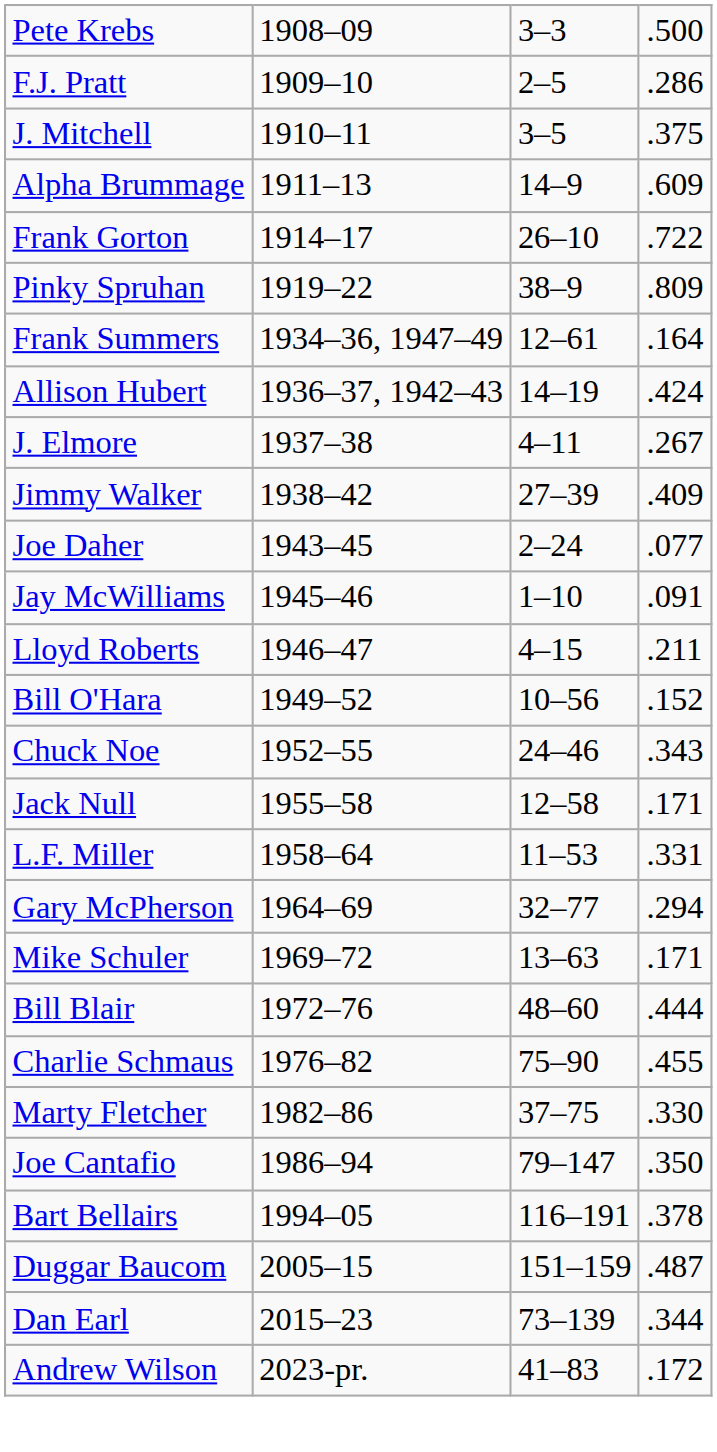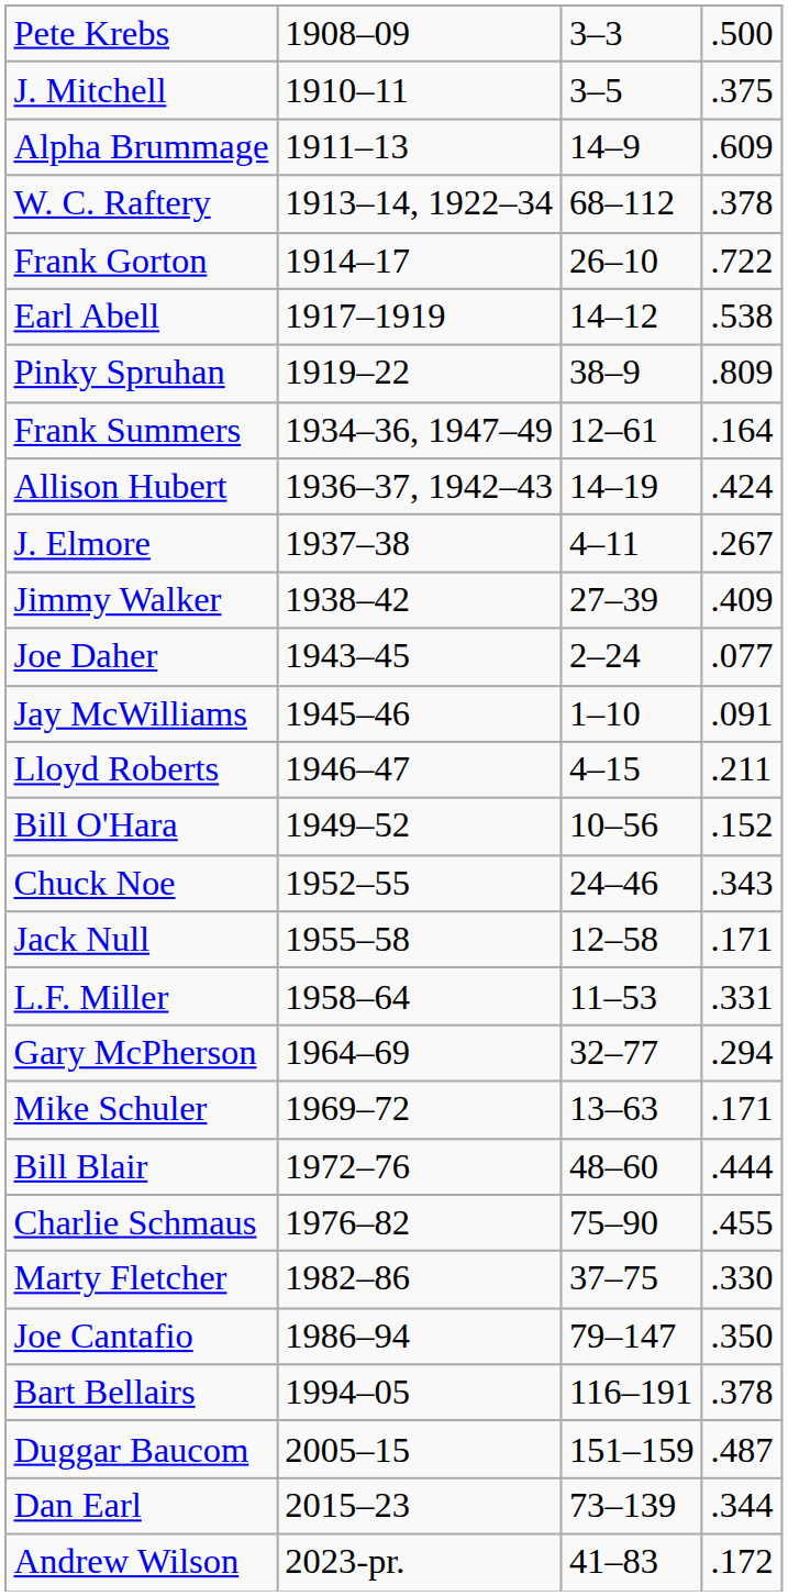- row: F.J. Pratt | 1909–10 | 2–5 | .286
+ row: W. C. Raftery | 1913–14, 1922–34 | 68–112 | .378
+ row: Earl Abell | 1917–1919 | 14–12 | .538
